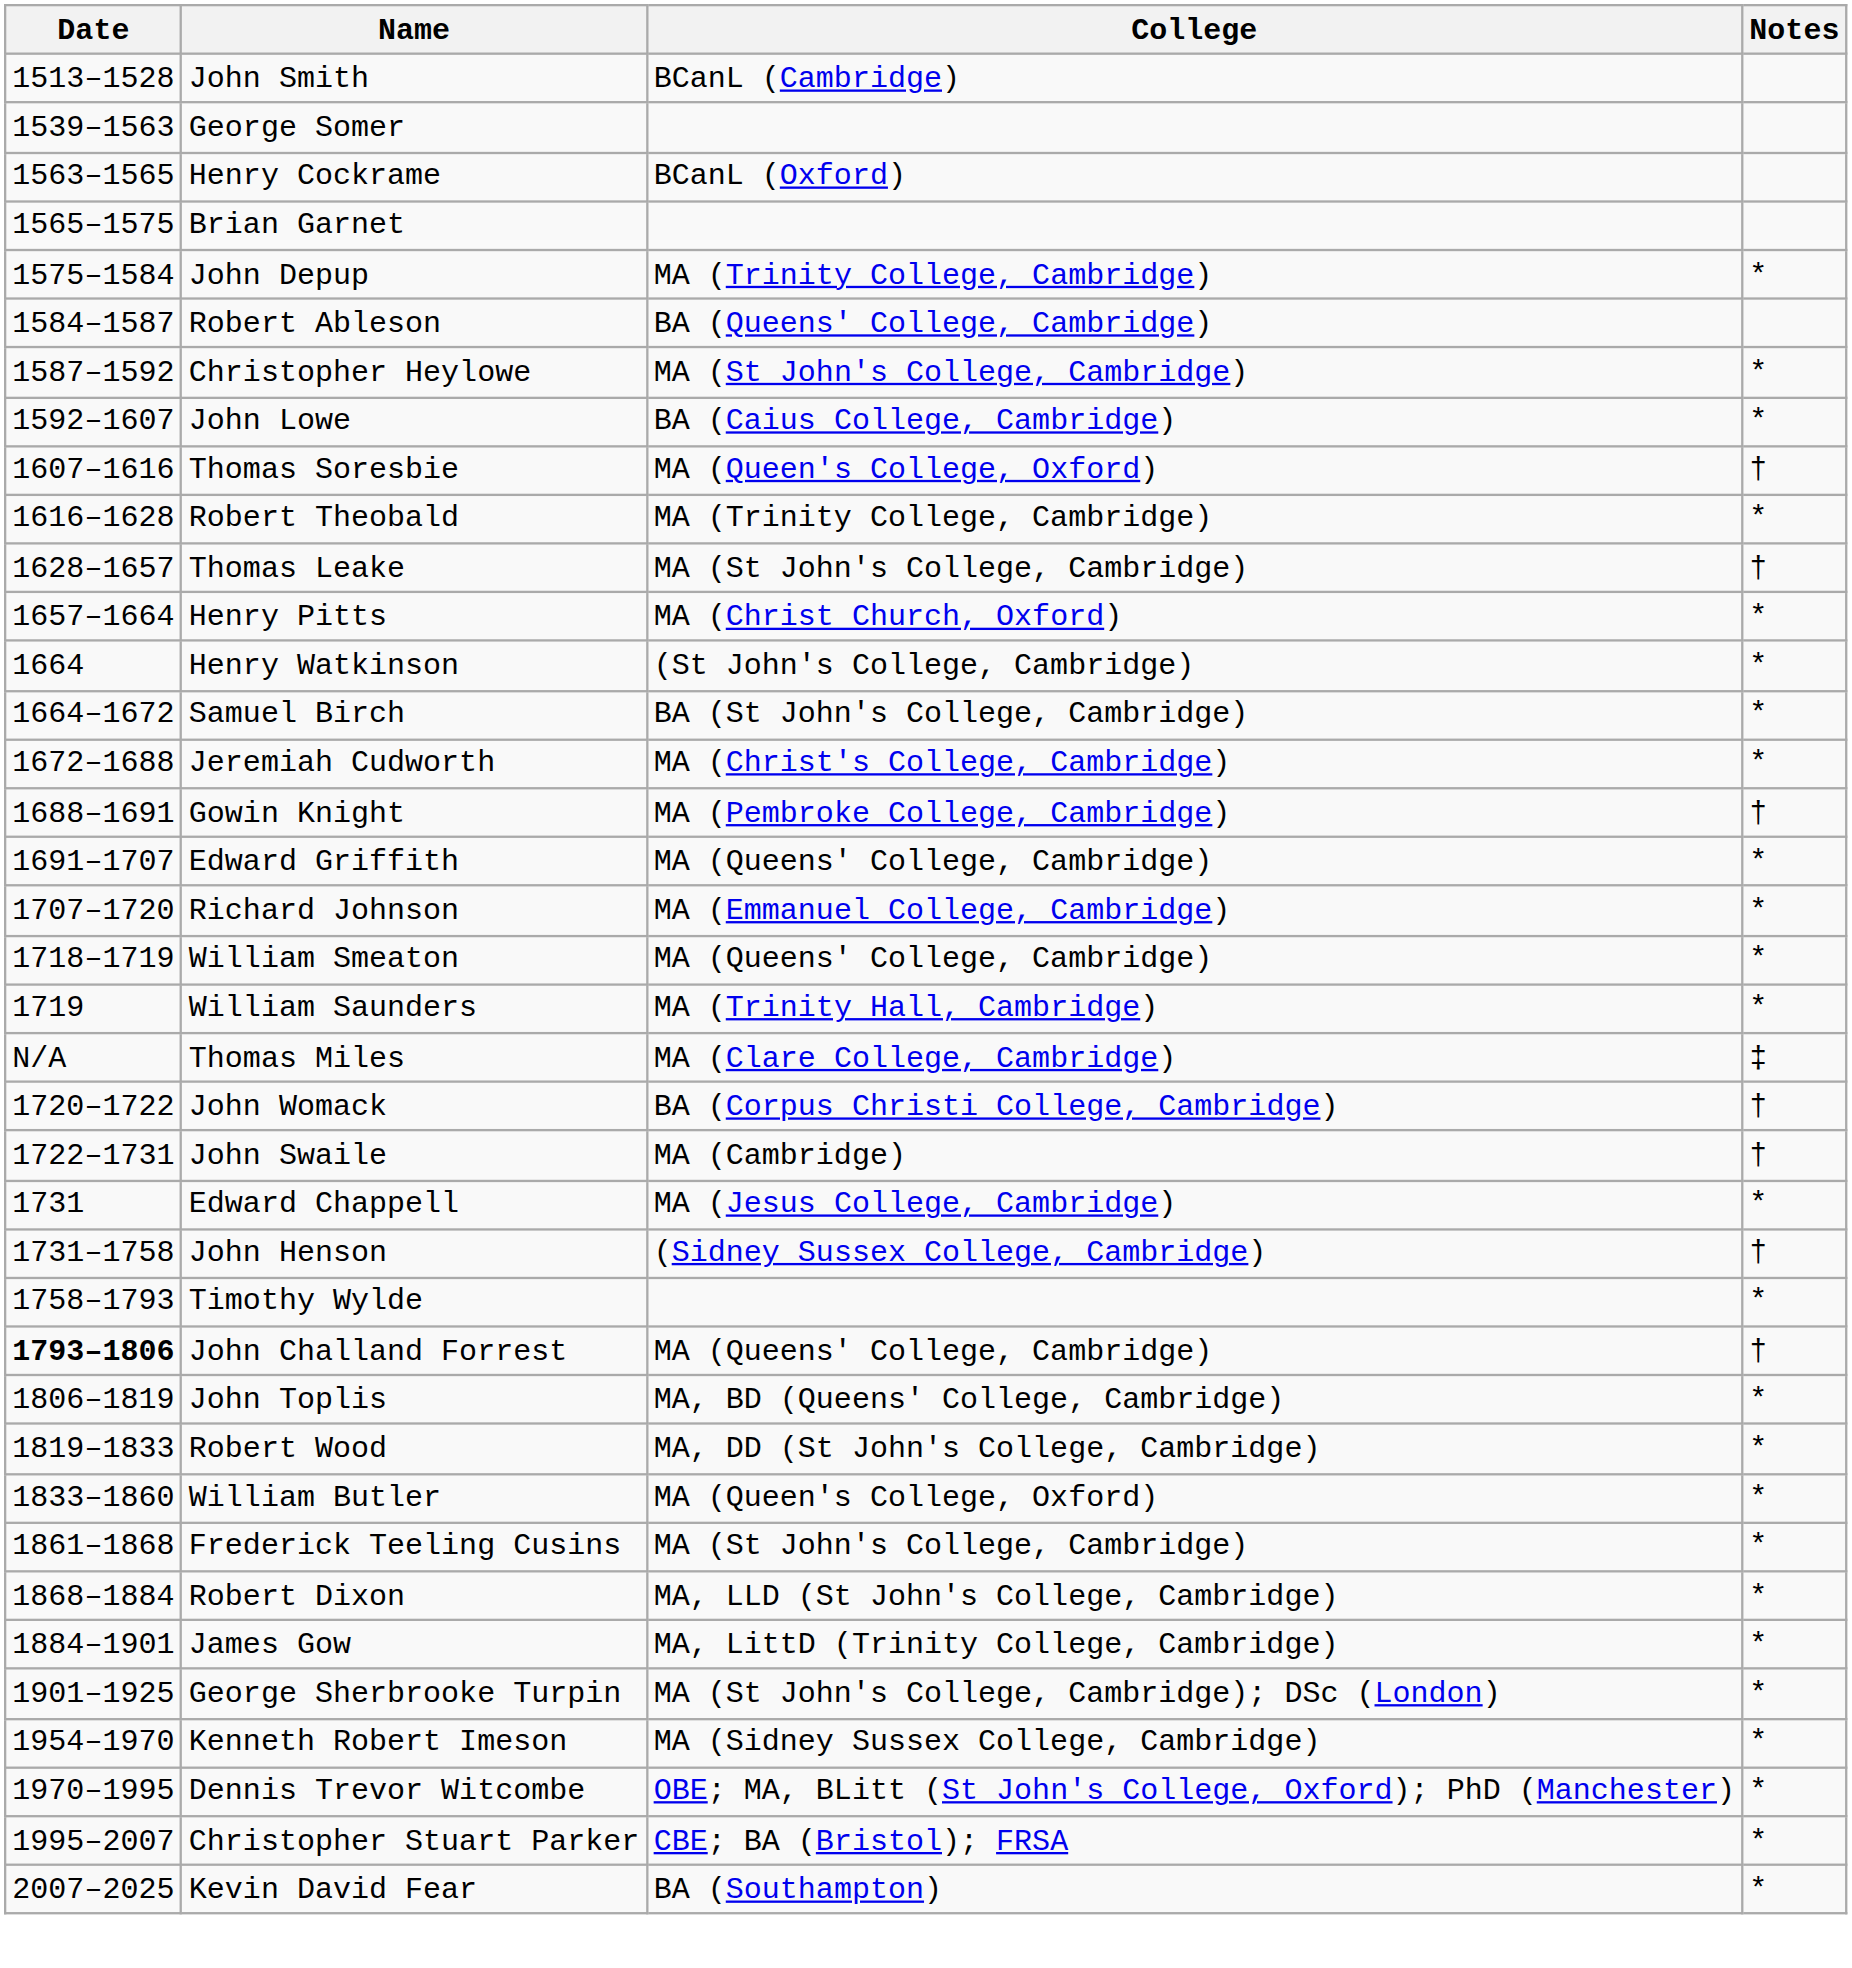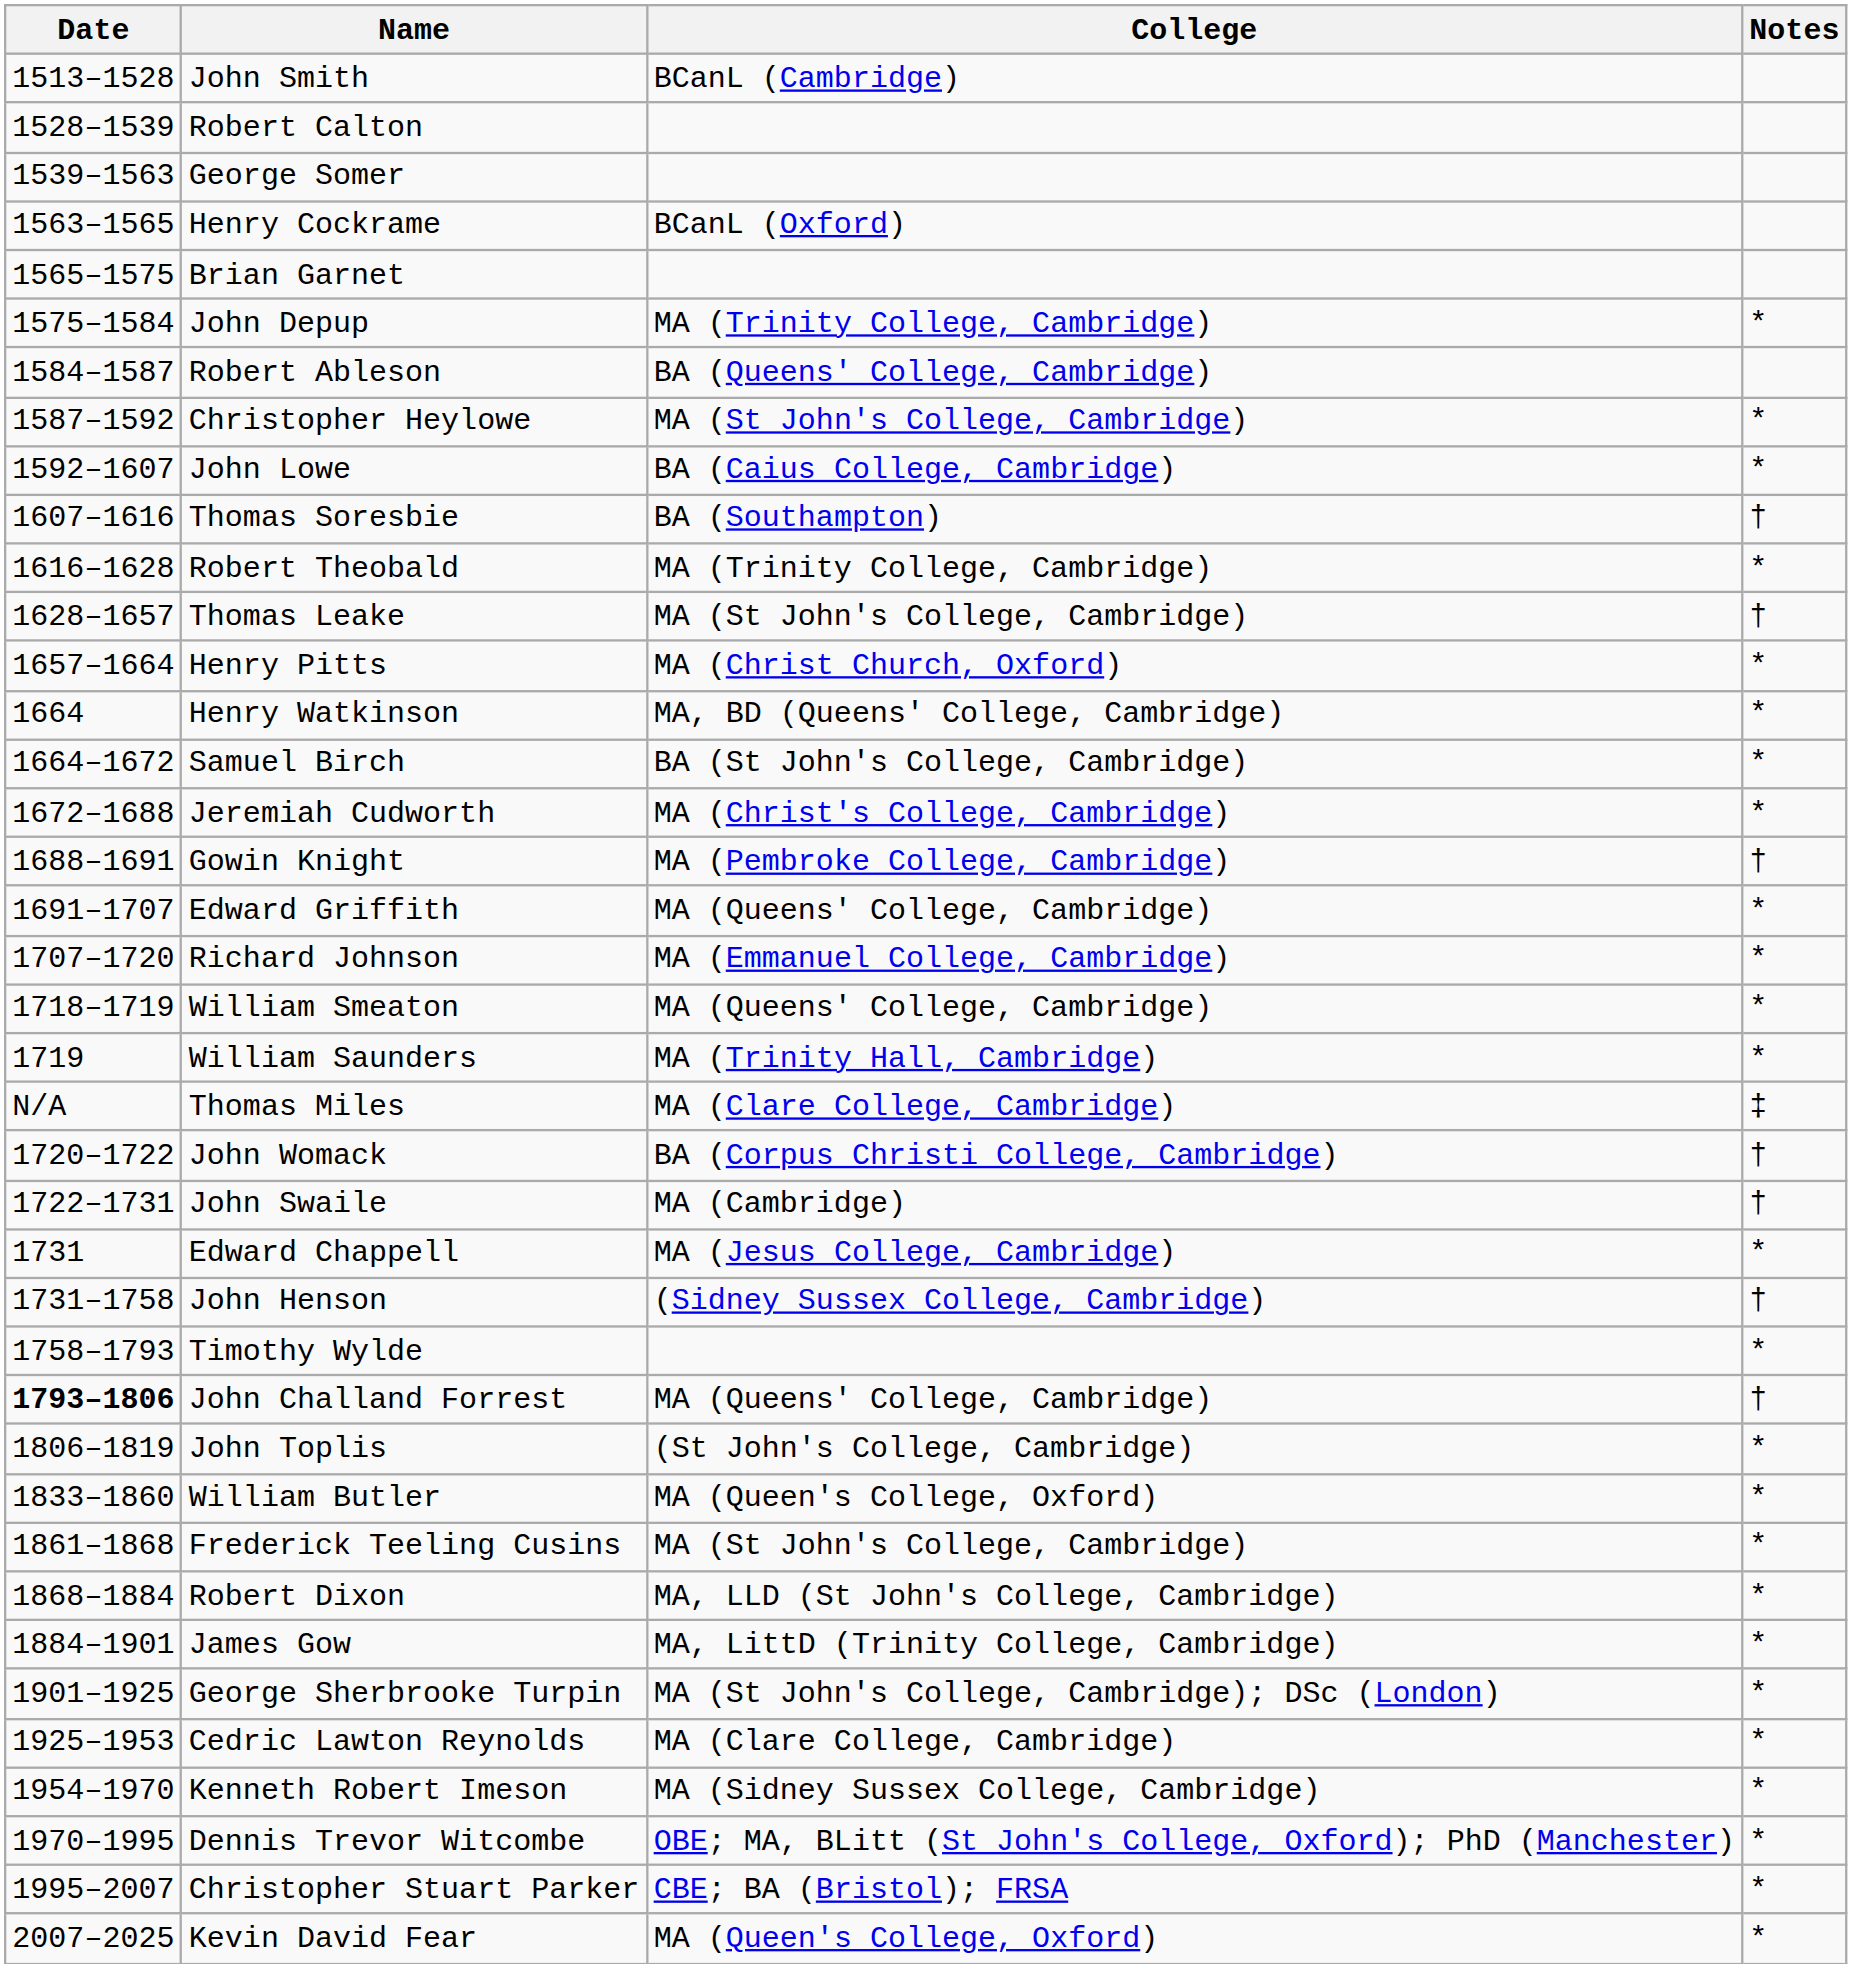+ row: 1528–1539 | Robert Calton
Thomas Soresbie | College: MA (Queen's College, Oxford) -> BA (Southampton)
Henry Watkinson | College: (St John's College, Cambridge) -> MA, BD (Queens' College, Cambridge)
John Toplis | College: MA, BD (Queens' College, Cambridge) -> (St John's College, Cambridge)
- row: 1819–1833 | Robert Wood | MA, DD (St John's College, Cambridge) | *
+ row: 1925–1953 | Cedric Lawton Reynolds | MA (Clare College, Cambridge) | *
Kevin David Fear | College: BA (Southampton) -> MA (Queen's College, Oxford)
